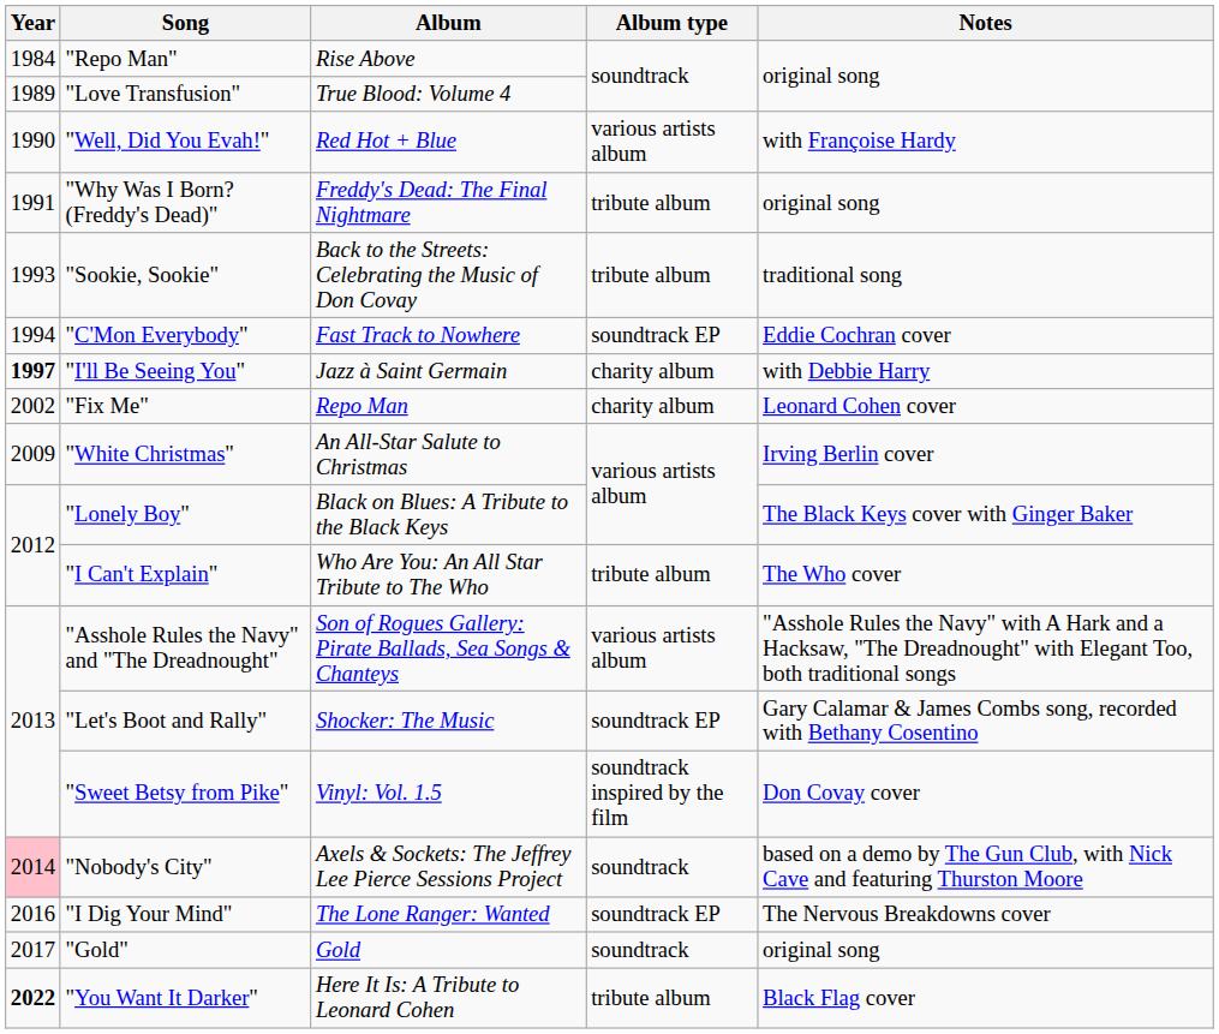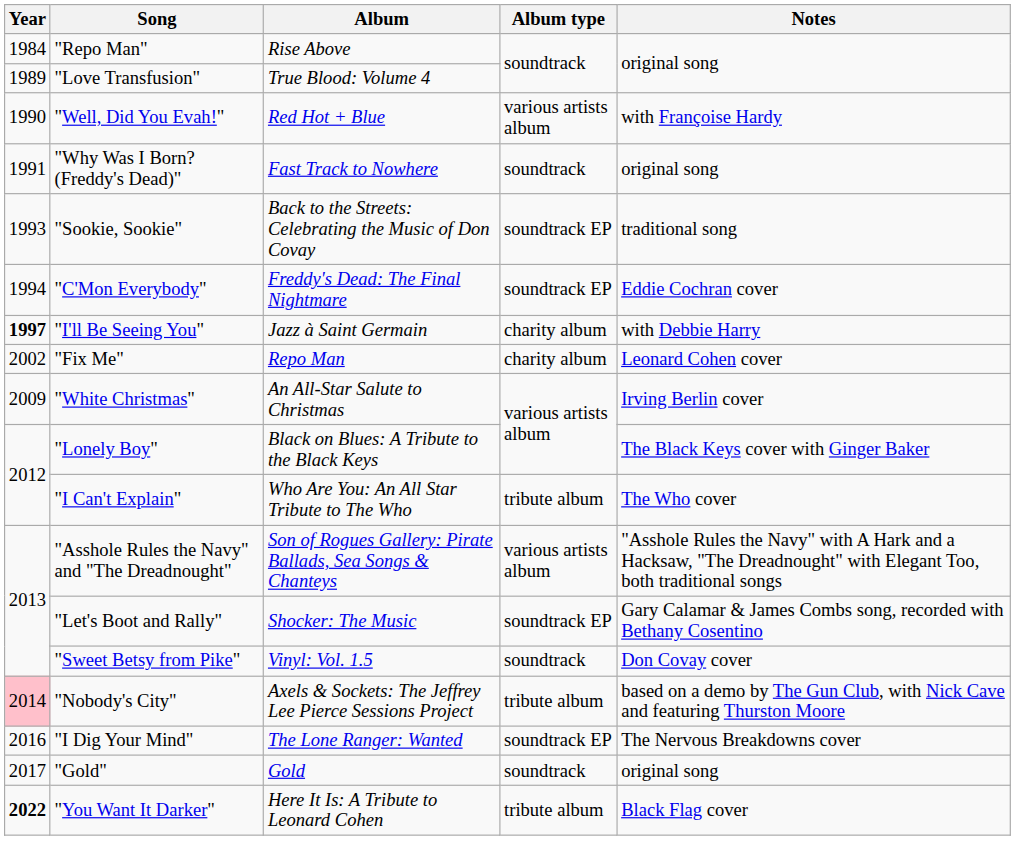"Why Was I Born? (Freddy's Dead)" | Album: Freddy's Dead: The Final Nightmare -> Fast Track to Nowhere
"Why Was I Born? (Freddy's Dead)" | Album type: tribute album -> soundtrack
"Sookie, Sookie" | Album type: tribute album -> soundtrack EP
"C'Mon Everybody" | Album: Fast Track to Nowhere -> Freddy's Dead: The Final Nightmare
"Sweet Betsy from Pike" | Album type: soundtrack inspired by the film -> soundtrack
"Nobody's City" | Album type: soundtrack -> tribute album
